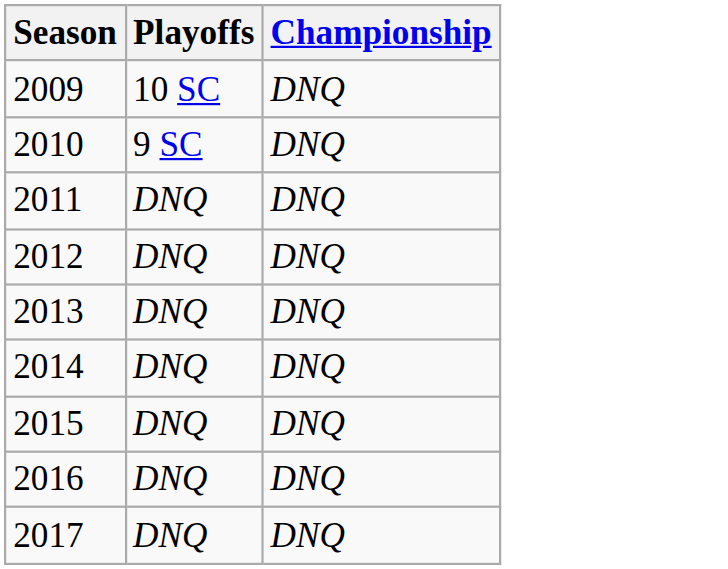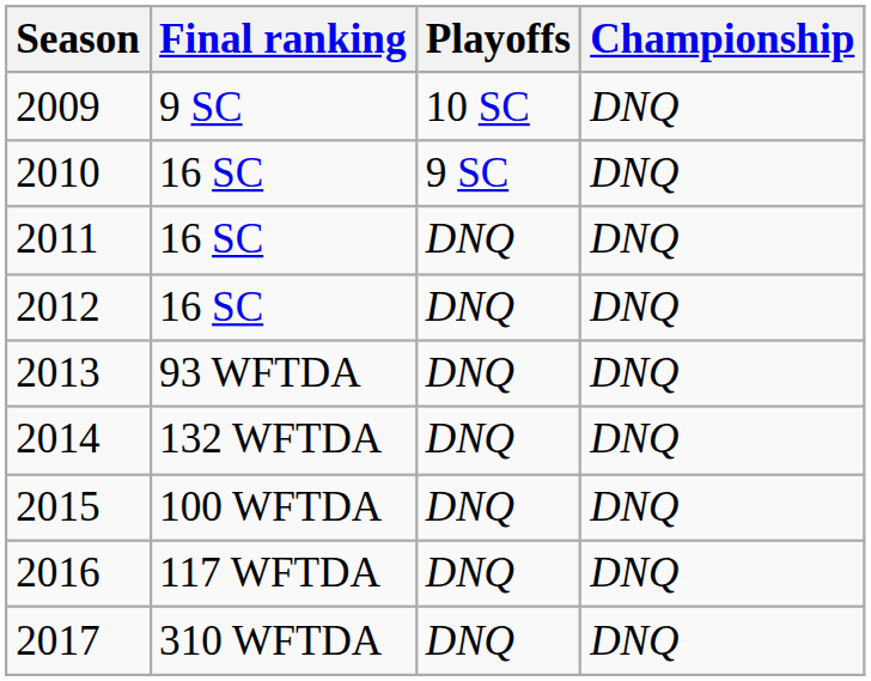+ column: Final ranking | 9 SC | 16 SC | 16 SC | 16 SC | 93 WFTDA | 132 WFTDA | 100 WFTDA | 117 WFTDA | 310 WFTDA
